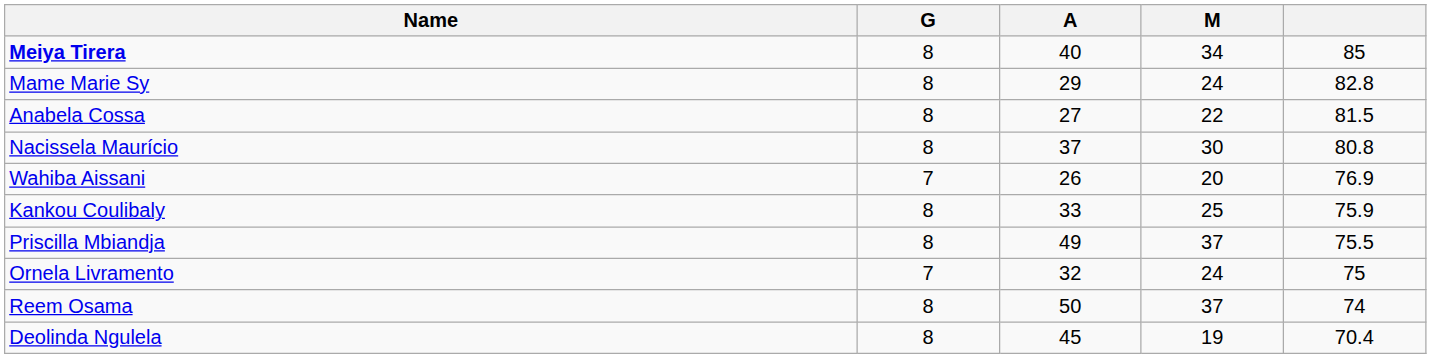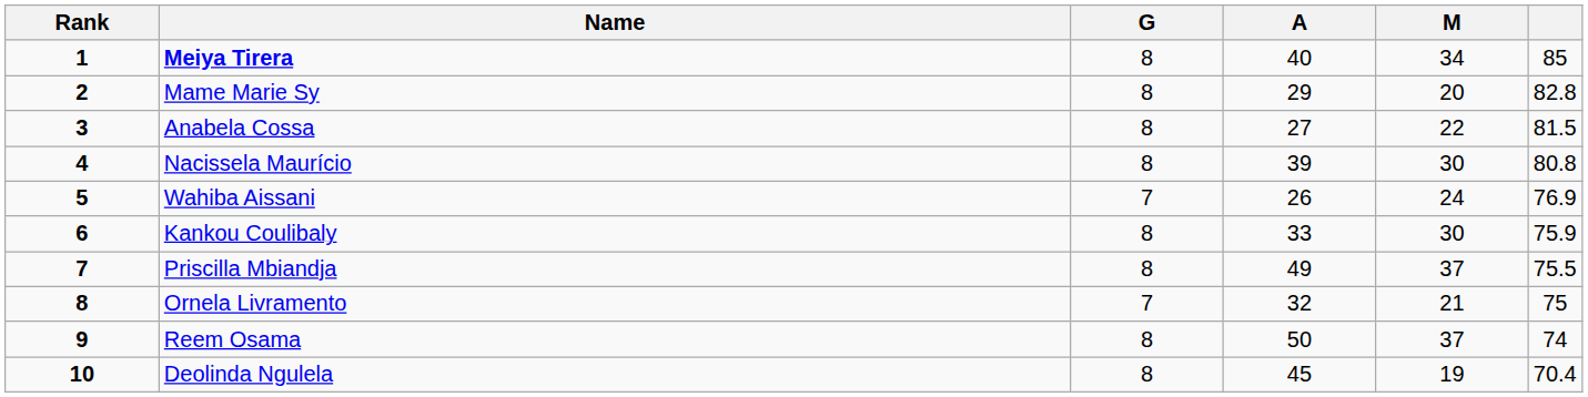+ column: Rank | 1 | 2 | 3 | 4 | 5 | 6 | 7 | 8 | 9 | 10
Mame Marie Sy | M: 24 -> 20
Nacissela Maurício | A: 37 -> 39
Wahiba Aissani | M: 20 -> 24
Kankou Coulibaly | M: 25 -> 30
Ornela Livramento | M: 24 -> 21
